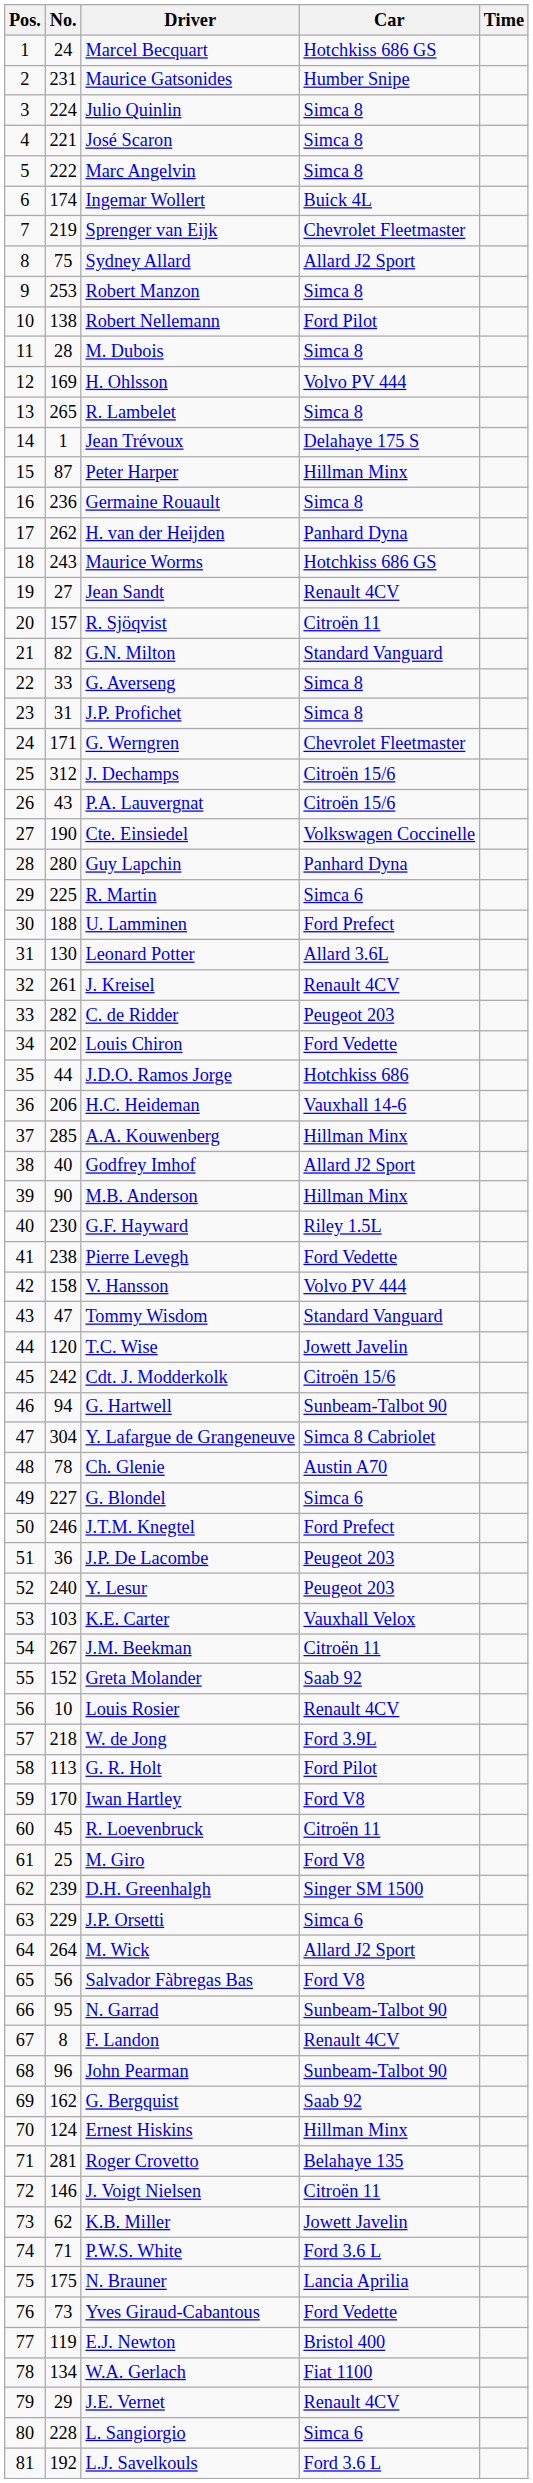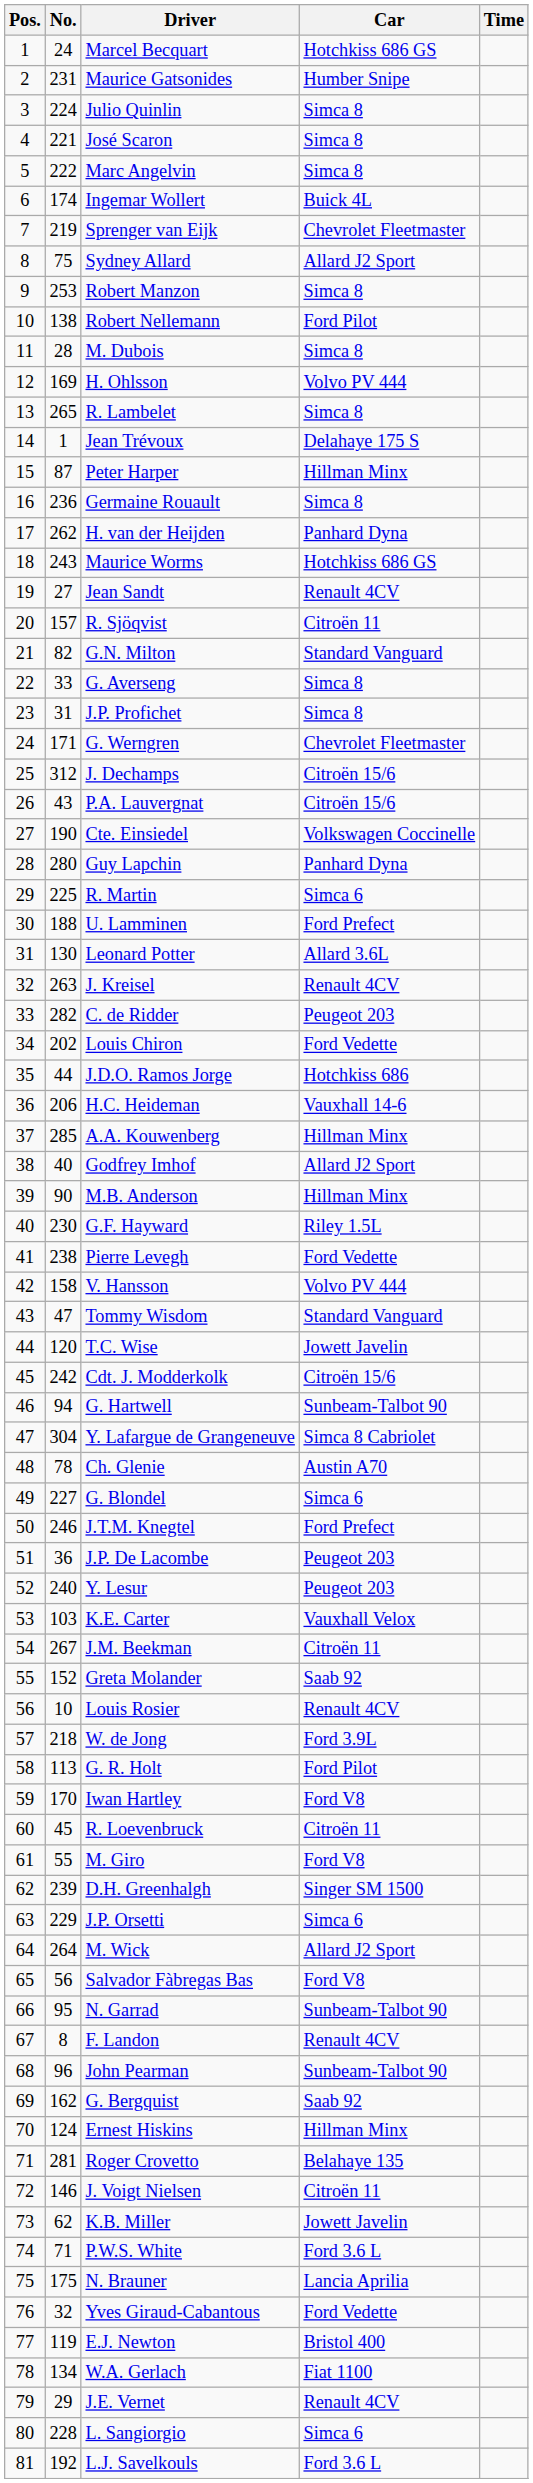J. Kreisel | No.: 261 -> 263
M. Giro | No.: 25 -> 55
Yves Giraud-Cabantous | No.: 73 -> 32
